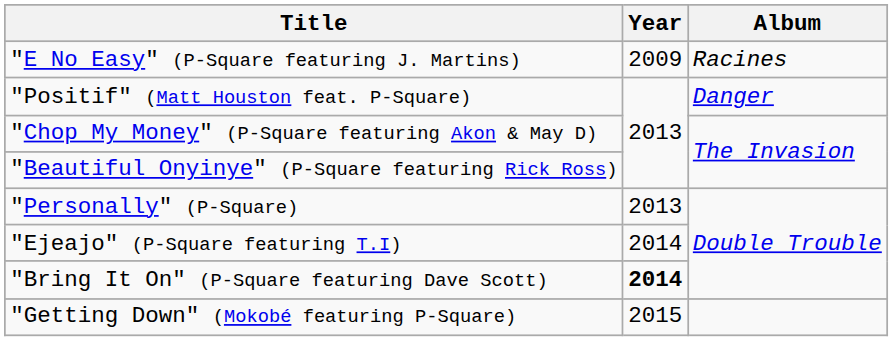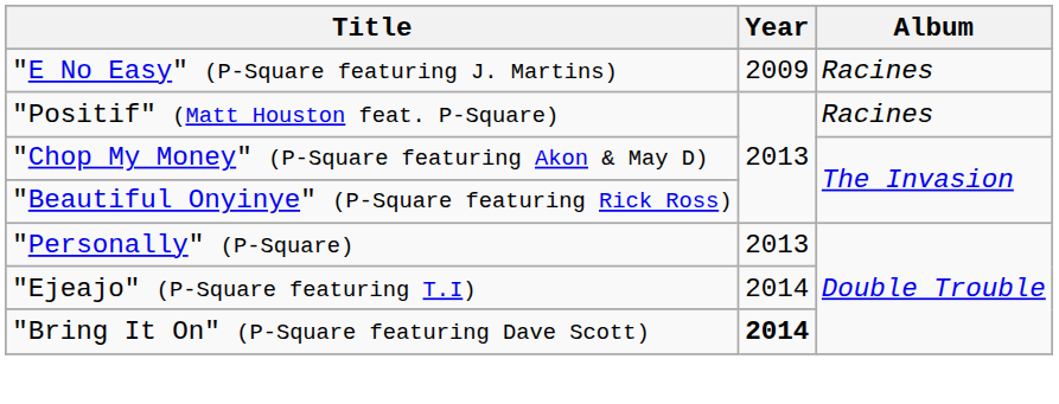"Positif" (Matt Houston feat. P-Square) | Album: Danger -> Racines
- row: "Getting Down" (Mokobé featuring P-Square) | 2015
